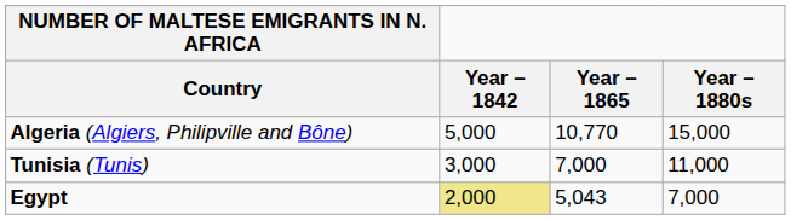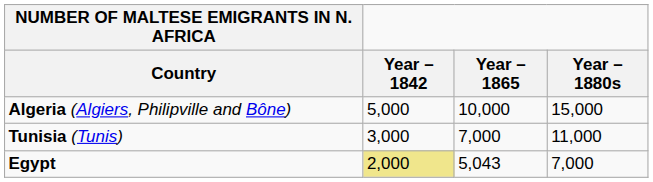Algeria (Algiers, Philipville and Bône) | Year – 1865: 10,770 -> 10,000
